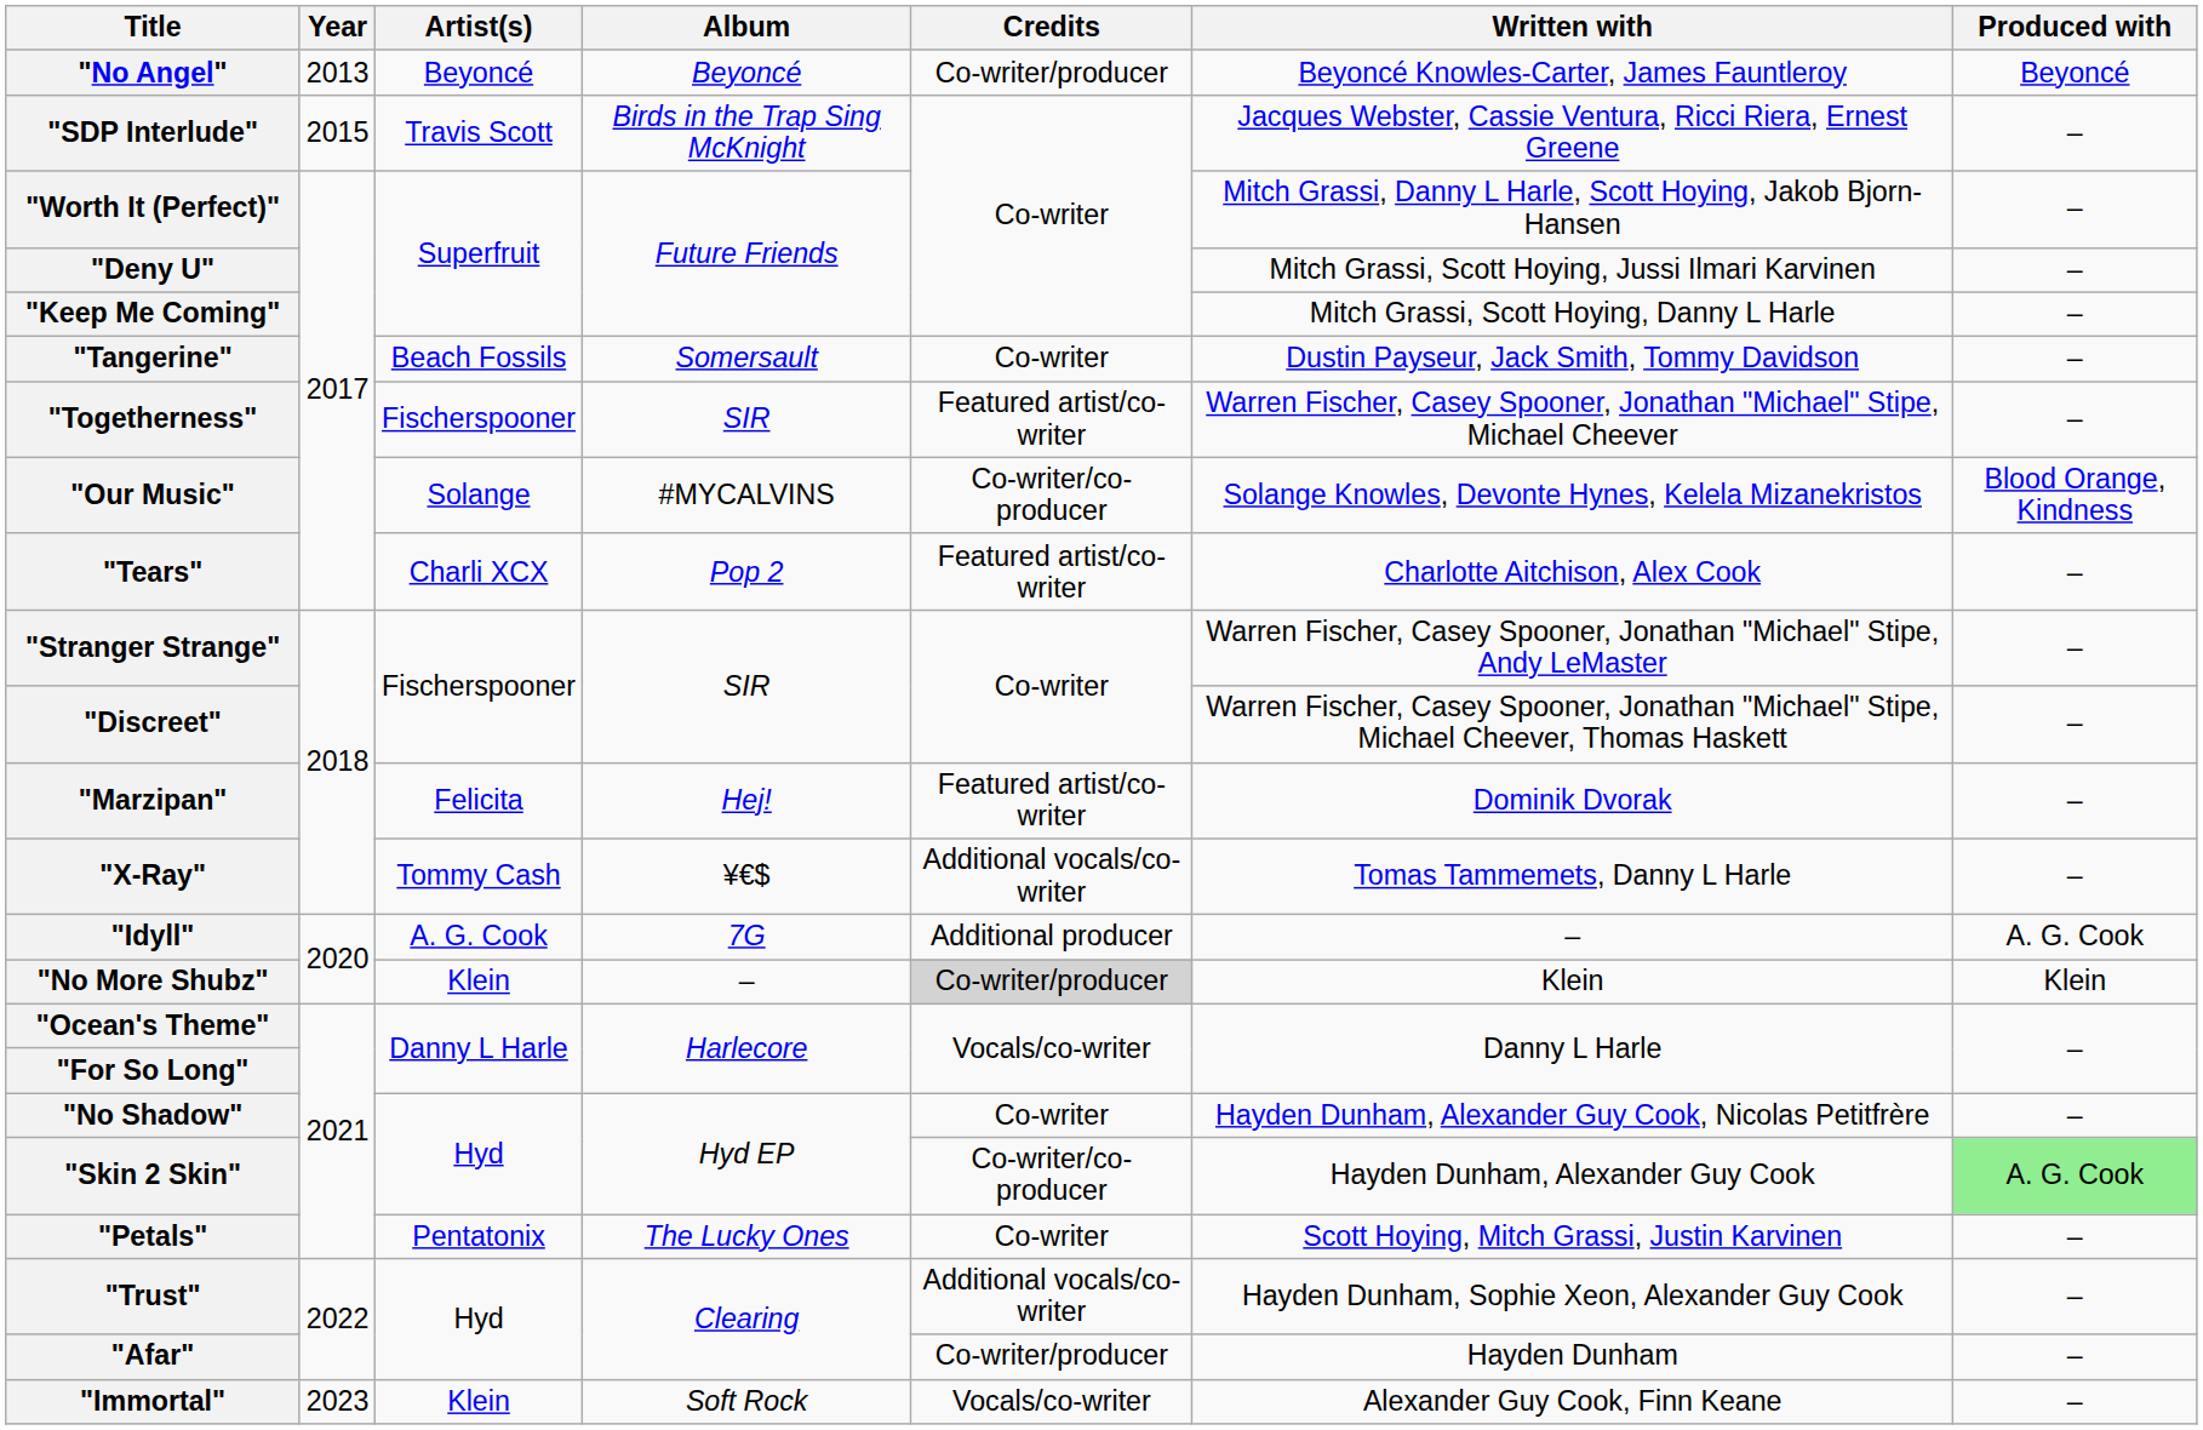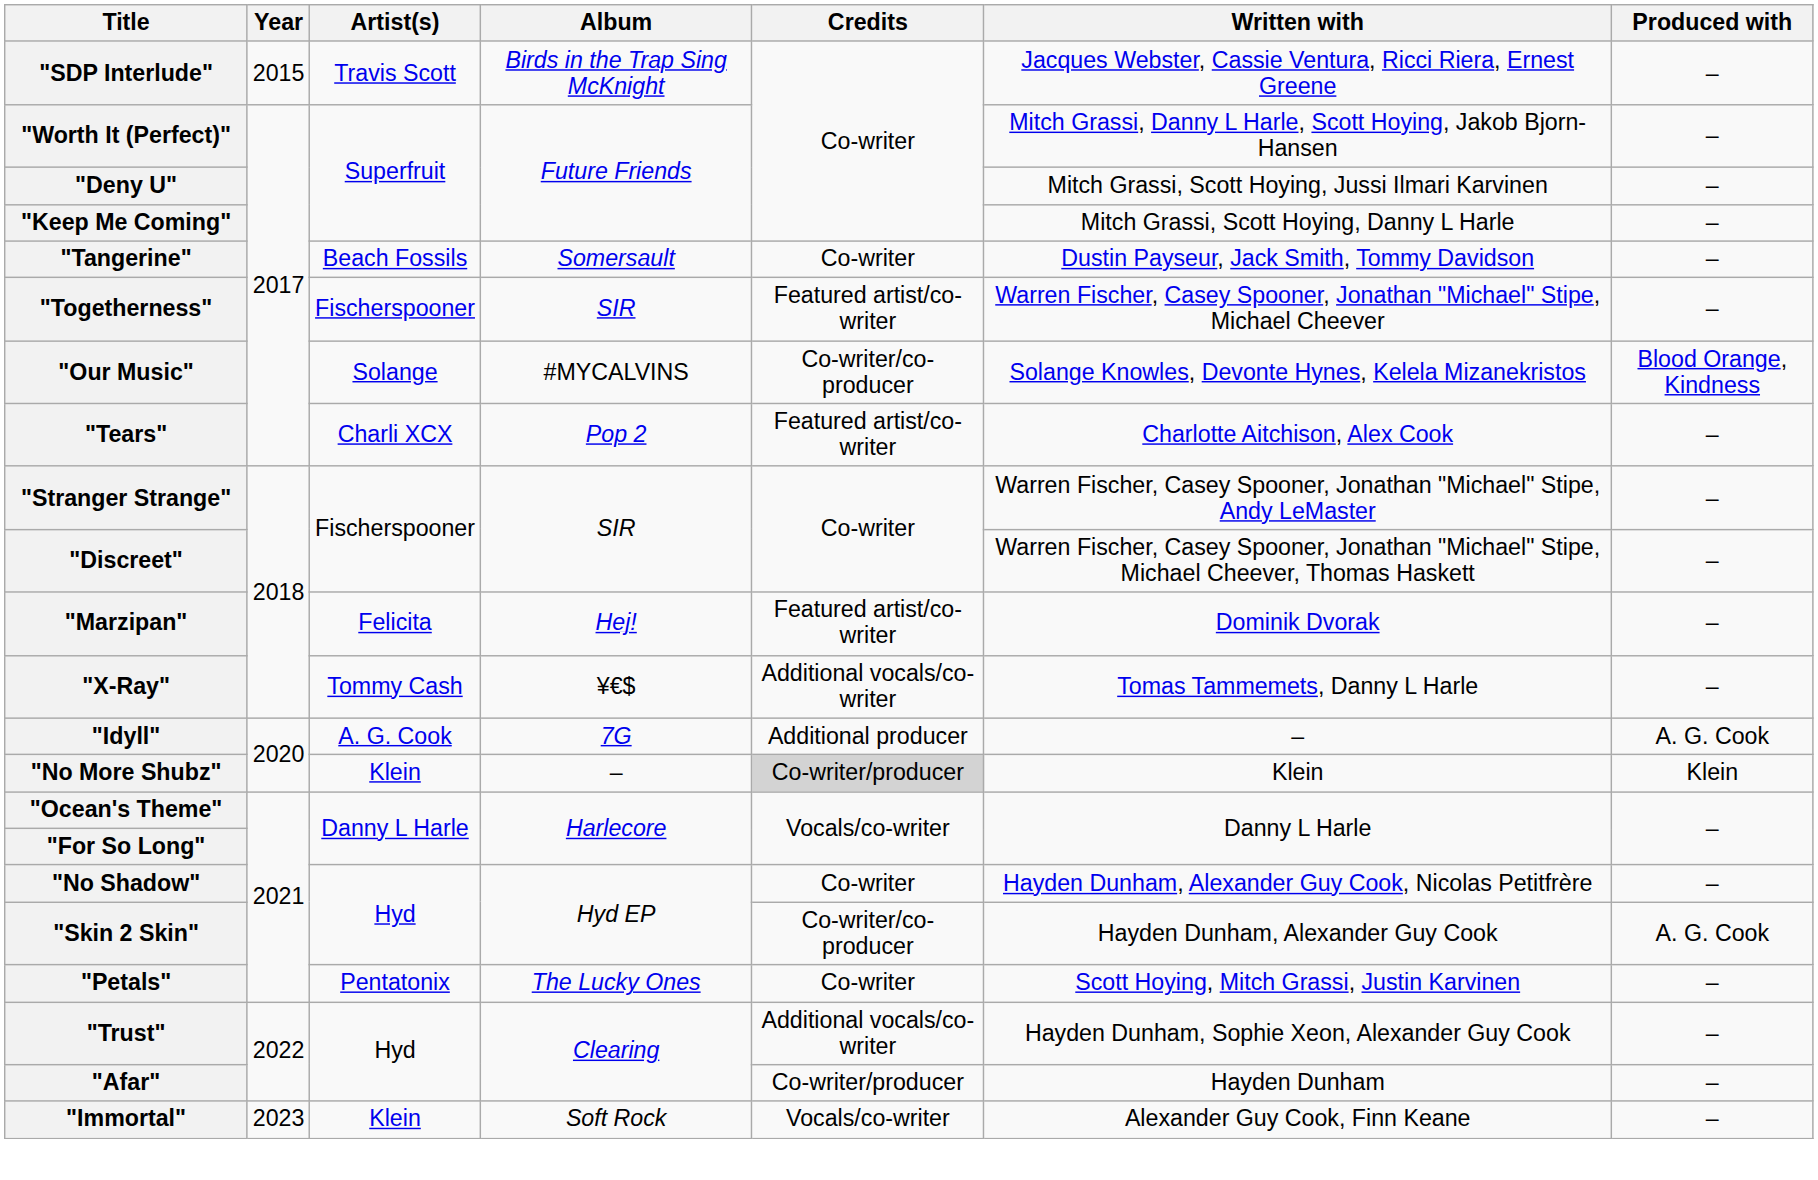- row: "No Angel" | 2013 | Beyoncé | Beyoncé | Co-writer/producer | Beyoncé Knowles-Carter, James Fauntleroy | Beyoncé
"Skin 2 Skin" | Produced with: lightgreen background -> no background
